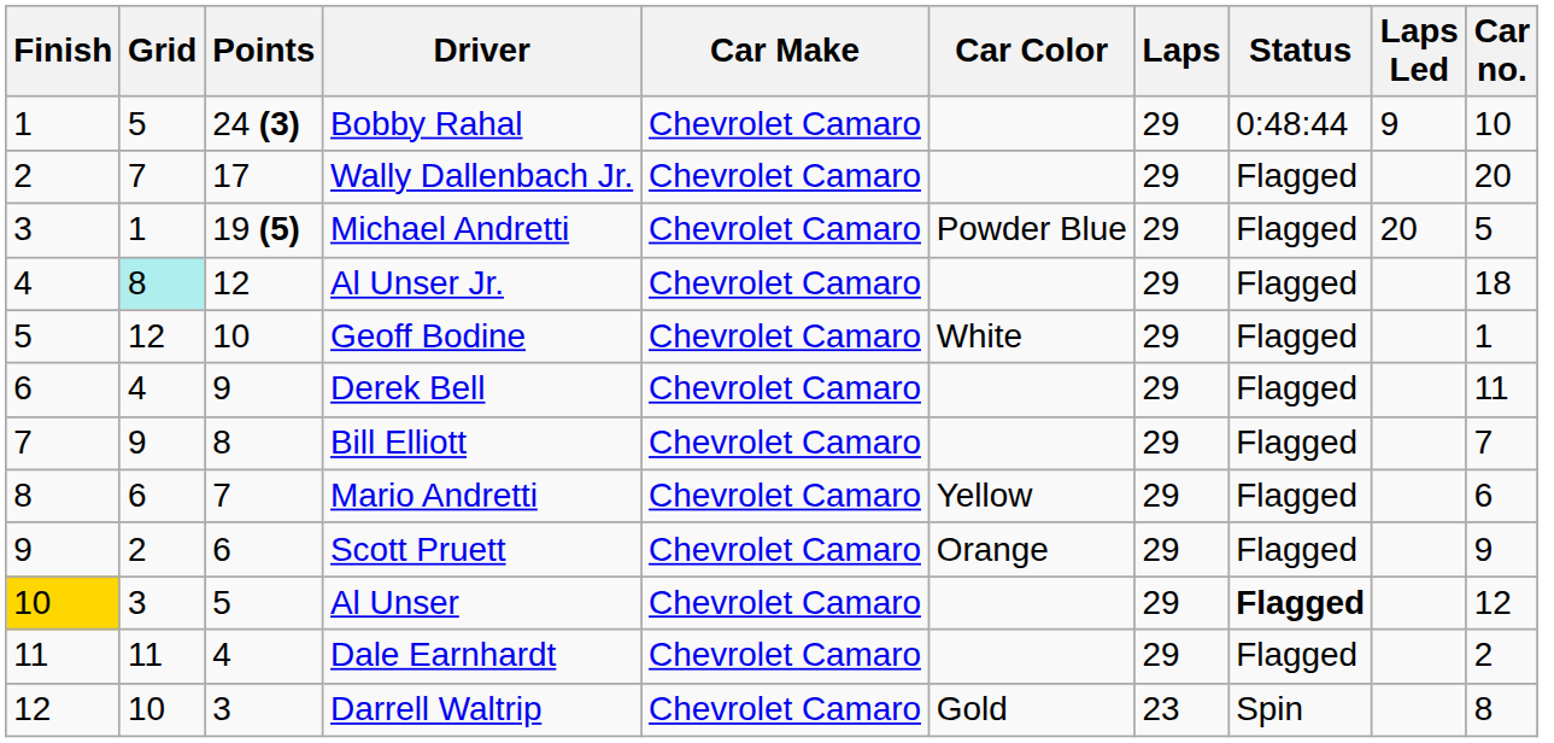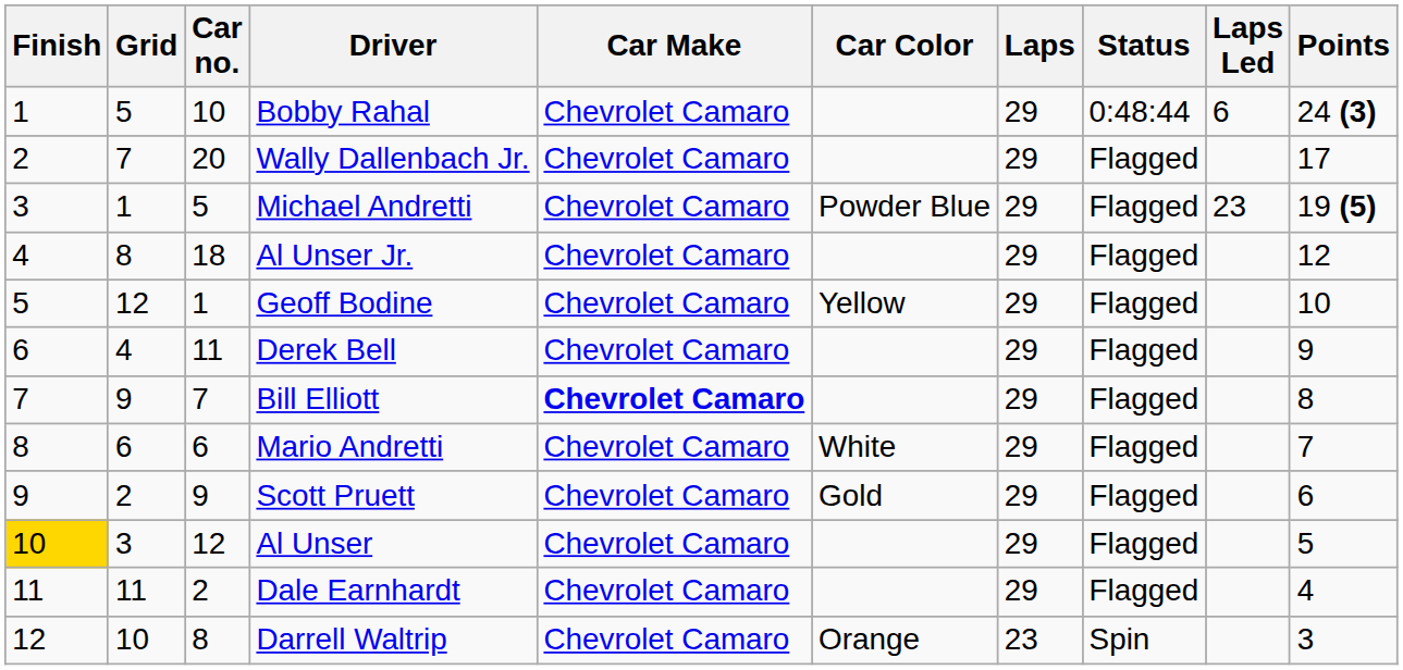columns swapped: Car no. <-> Points
Bobby Rahal | Laps Led: 9 -> 6
Michael Andretti | Laps Led: 20 -> 23
Al Unser Jr. | Grid: paleturquoise background -> no background
Geoff Bodine | Car Color: White -> Yellow
Bill Elliott | Car Make: normal -> bold
Mario Andretti | Car Color: Yellow -> White
Scott Pruett | Car Color: Orange -> Gold
Al Unser | Status: bold -> normal
Darrell Waltrip | Car Color: Gold -> Orange
